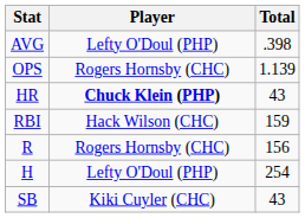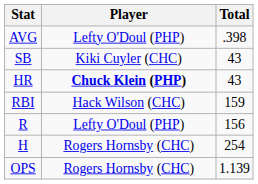rows swapped: OPS <-> SB
R | Player: Rogers Hornsby (CHC) -> Lefty O'Doul (PHP)
H | Player: Lefty O'Doul (PHP) -> Rogers Hornsby (CHC)
